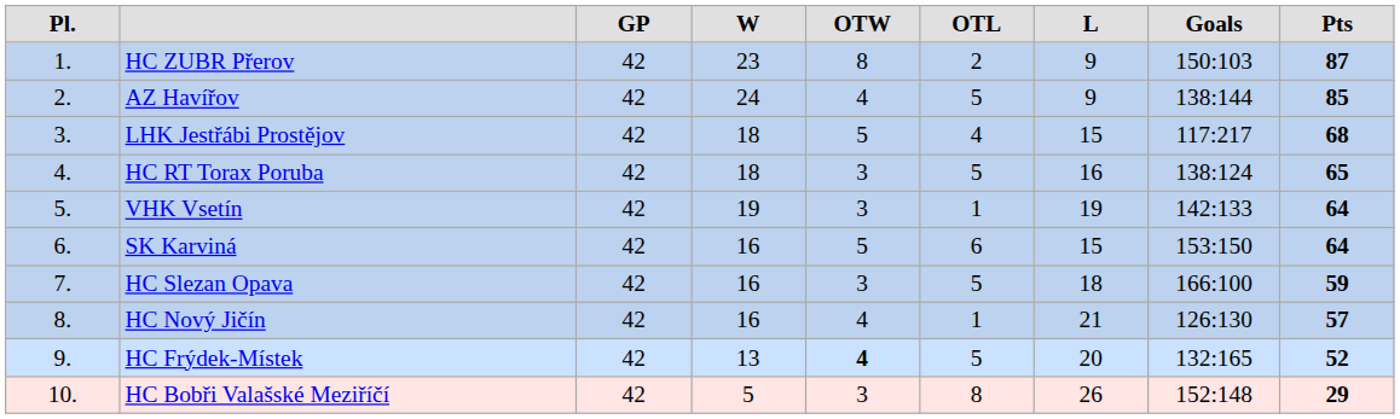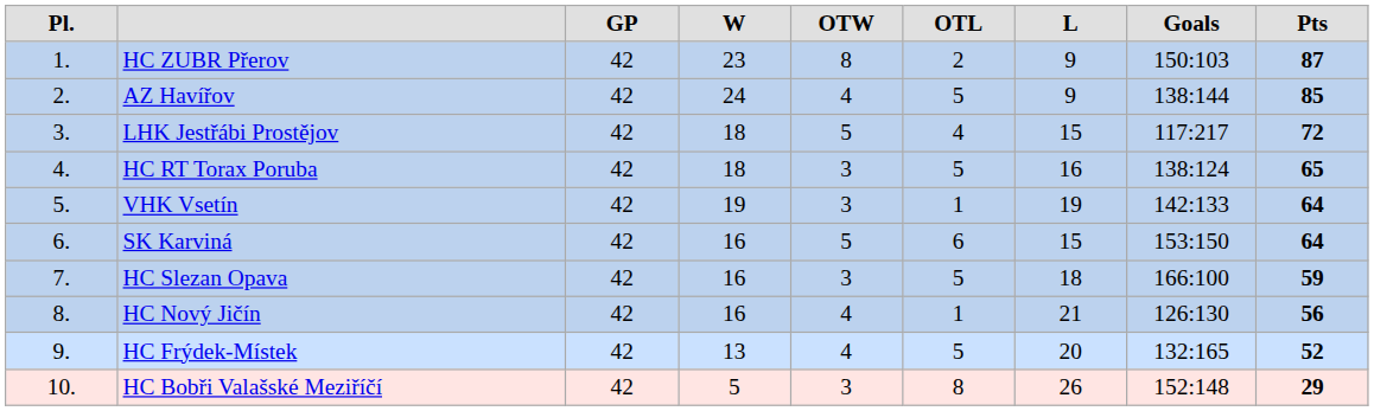LHK Jestřábi Prostějov | column 9: 68 -> 72
HC Nový Jičín | column 9: 57 -> 56
HC Frýdek-Místek | column 5: bold -> normal
